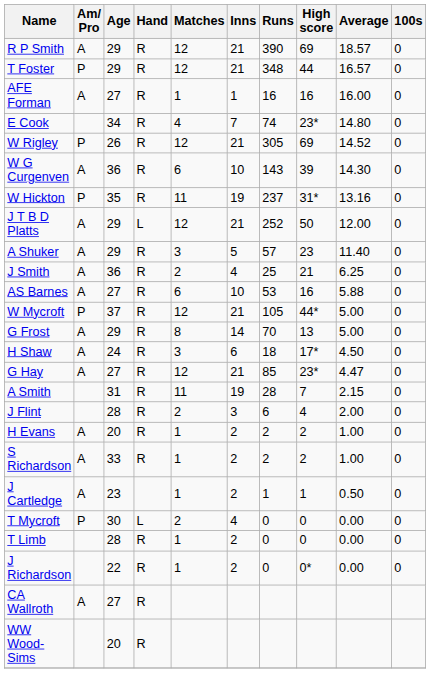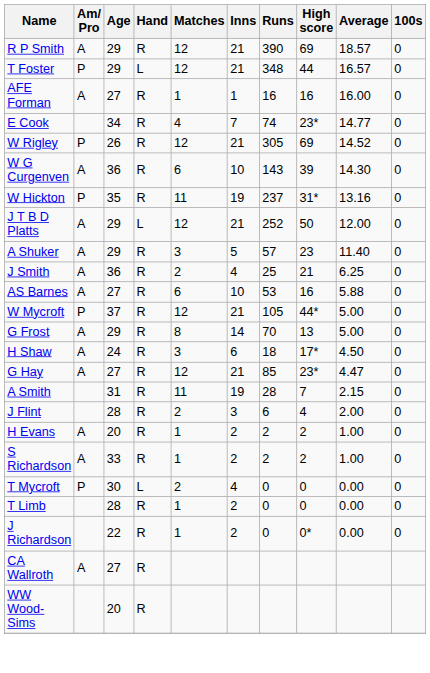T Foster | Hand: R -> L
E Cook | Average: 14.80 -> 14.77
- row: J Cartledge | A | 23 | 1 | 2 | 1 | 1 | 0.50 | 0
